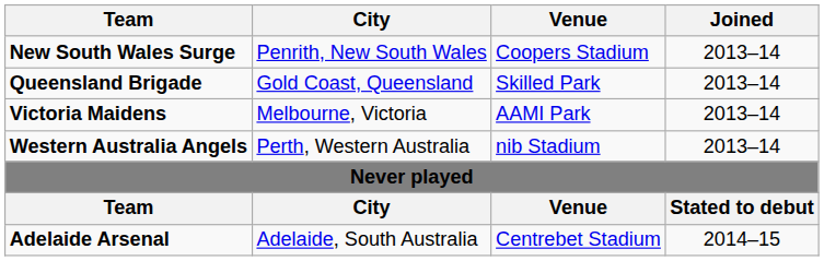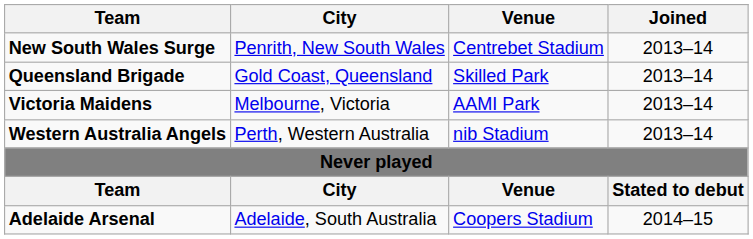New South Wales Surge | Venue: Coopers Stadium -> Centrebet Stadium
Adelaide Arsenal | Venue: Centrebet Stadium -> Coopers Stadium
